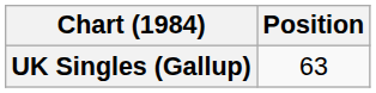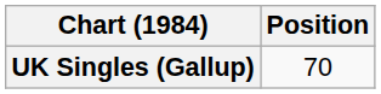UK Singles (Gallup) | Position: 63 -> 70
